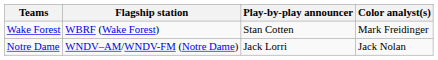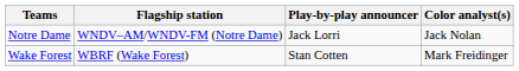rows swapped: Notre Dame <-> Wake Forest
